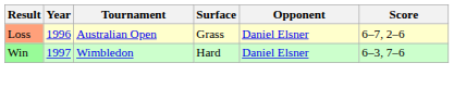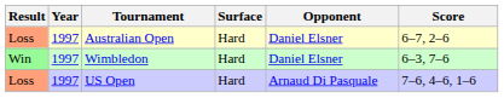Australian Open | Year: 1996 -> 1997
Australian Open | Surface: Grass -> Hard
+ row: Loss | 1997 | US Open | Hard | Arnaud Di Pasquale | 7–6, 4–6, 1–6
